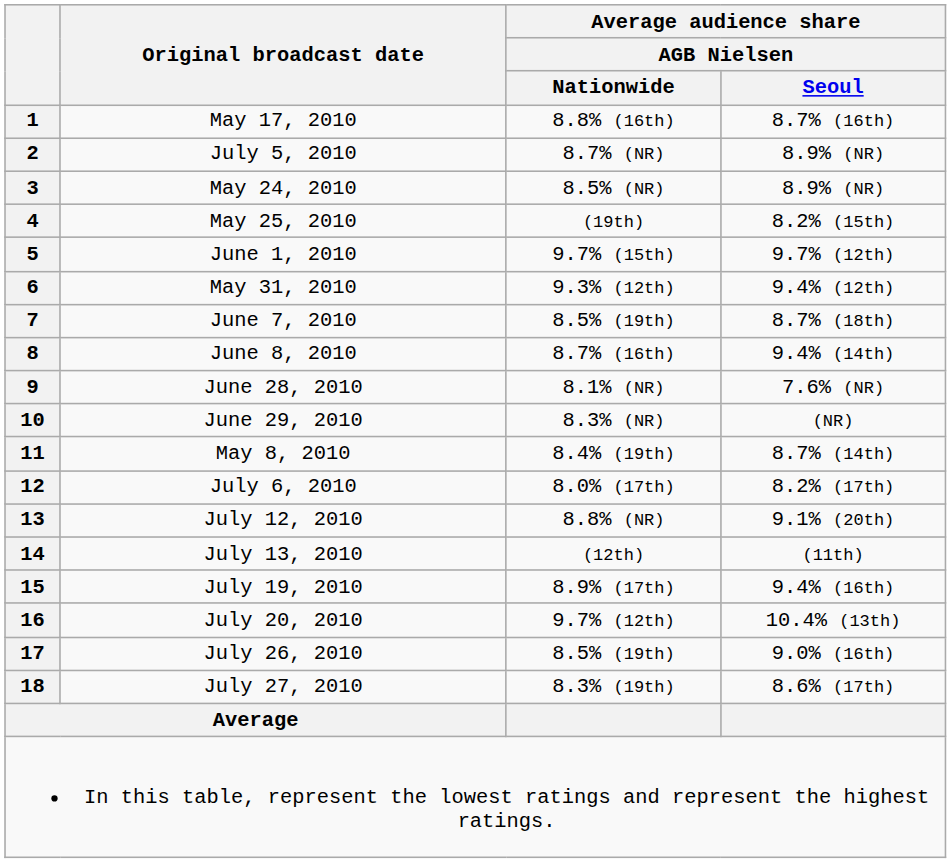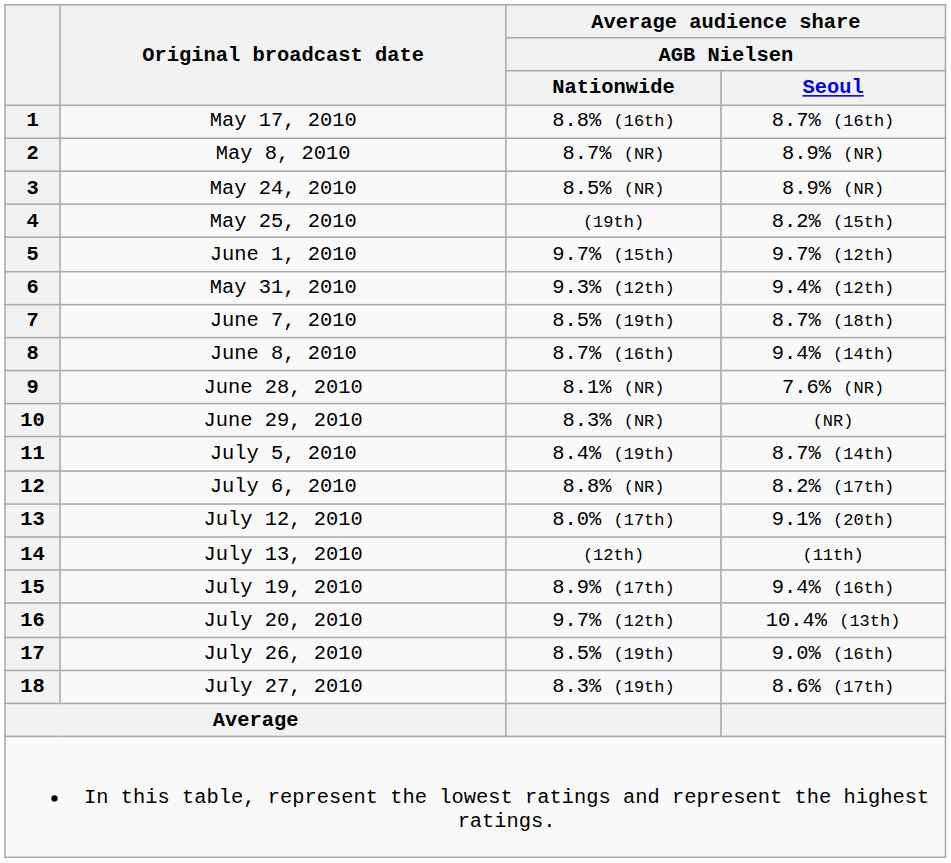2 | Original broadcast date: July 5, 2010 -> May 8, 2010
11 | Original broadcast date: May 8, 2010 -> July 5, 2010
12 | Average audience share / AGB Nielsen / Nationwide: 8.0% (17th) -> 8.8% (NR)
13 | Average audience share / AGB Nielsen / Nationwide: 8.8% (NR) -> 8.0% (17th)
